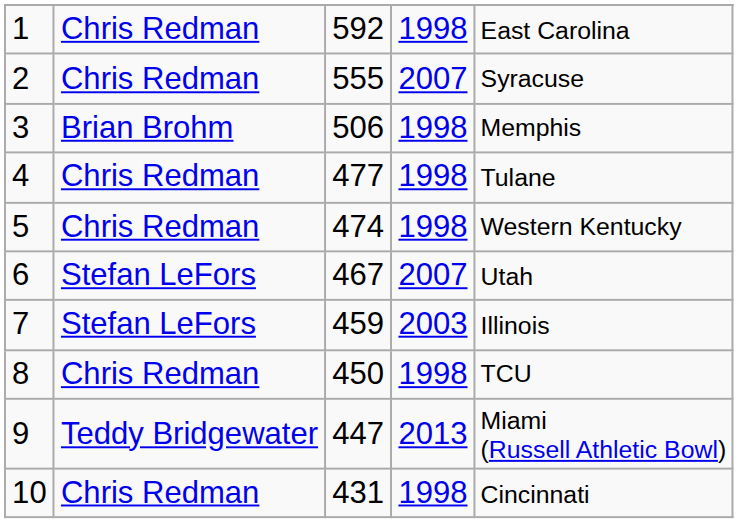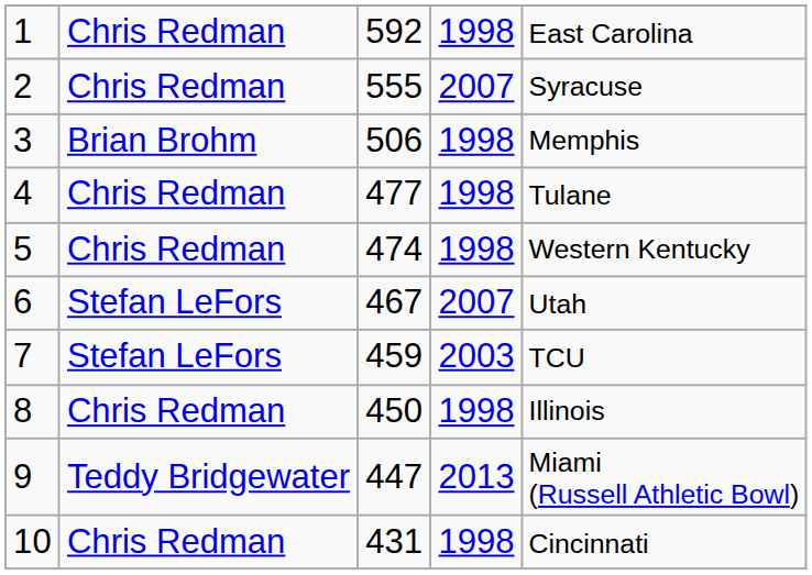7 | column 5: Illinois -> TCU
8 | column 5: TCU -> Illinois
